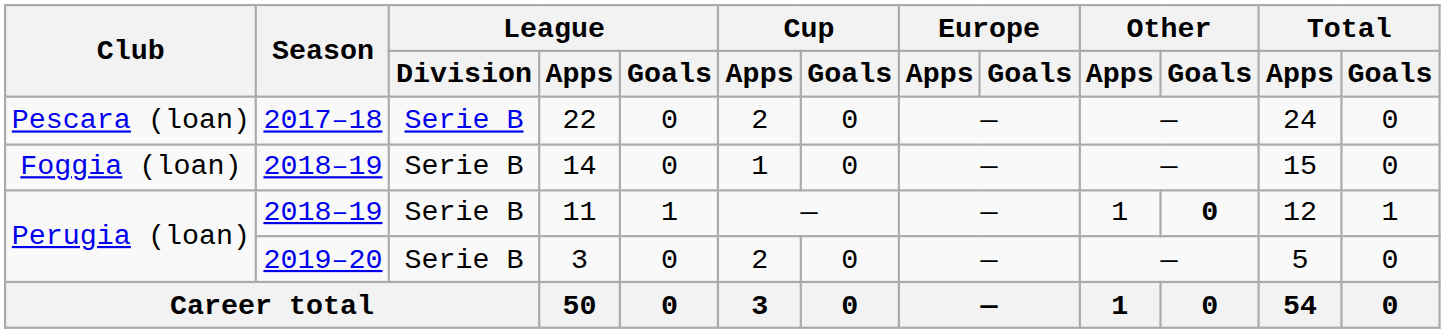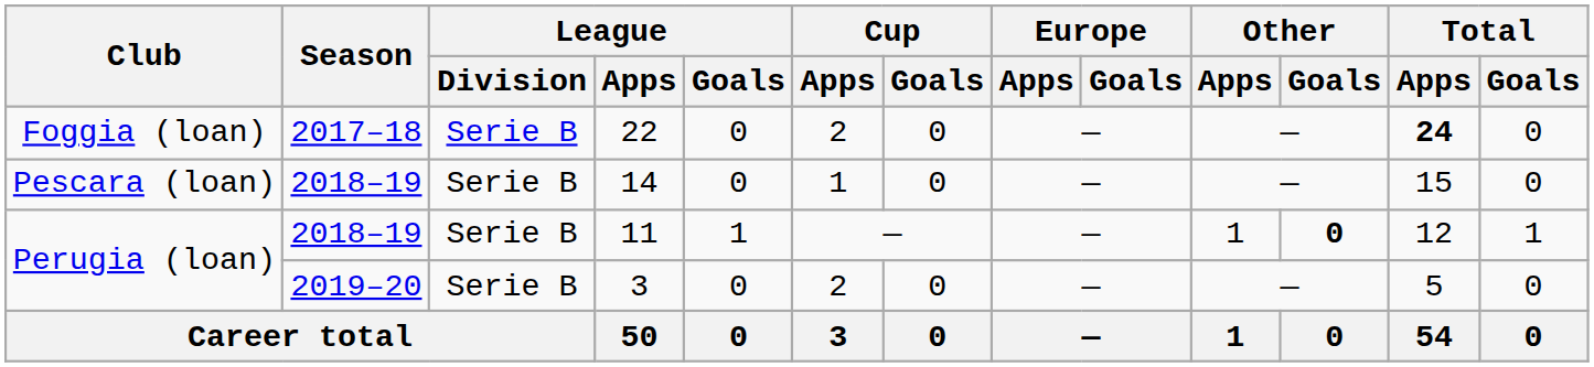22 | Club: Pescara (loan) -> Foggia (loan)
22 | Total / Apps: normal -> bold
14 | Club: Foggia (loan) -> Pescara (loan)
